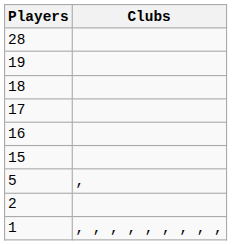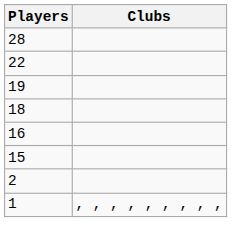+ row: 22
- row: 17
- row: 5 | ,
